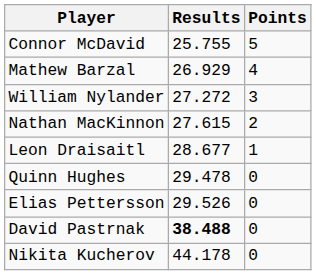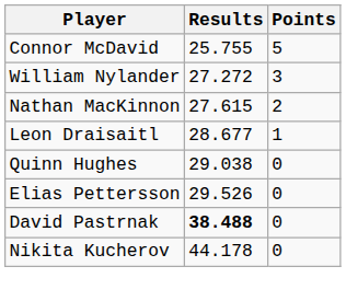- row: Mathew Barzal | 26.929 | 4
Quinn Hughes | Results: 29.478 -> 29.038
